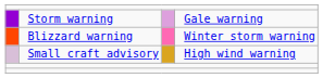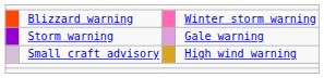rows swapped: Blizzard warning <-> Storm warning
